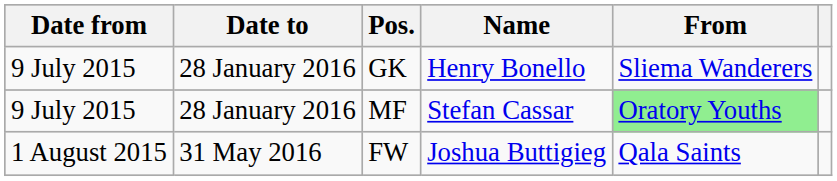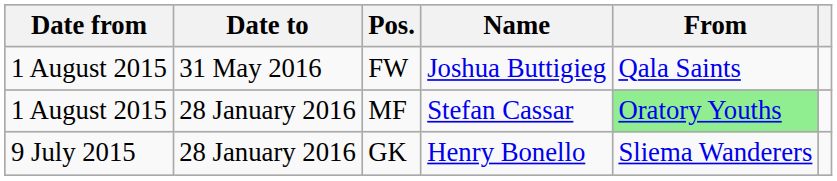rows swapped: GK <-> FW
MF | Date from: 9 July 2015 -> 1 August 2015
